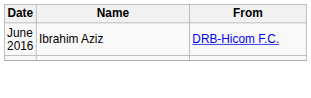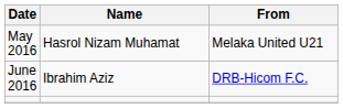+ row: May 2016 | Hasrol Nizam Muhamat | Melaka United U21
